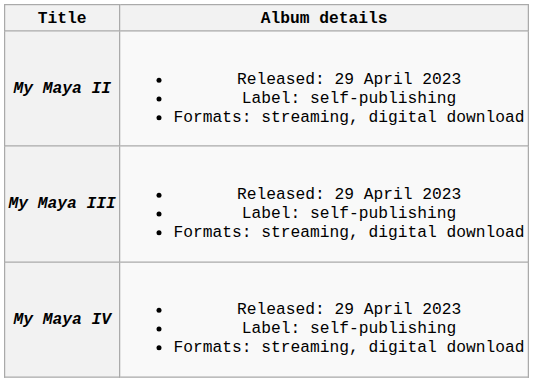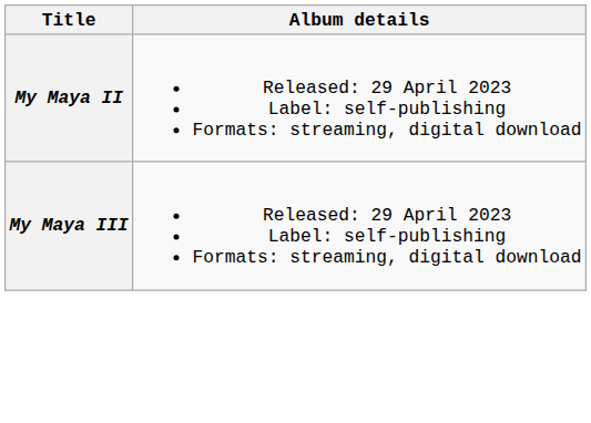- row: My Maya IV | Released: 29 April 2023 Label: self-publishing Formats: streaming, digital download
